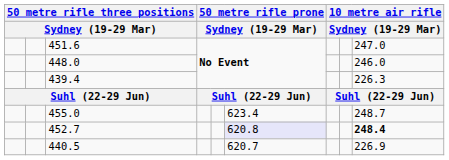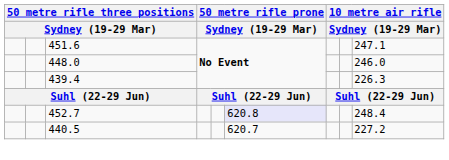451.6 | column 9: 247.0 -> 247.1
- row: 455.0 | 623.4 | 248.7
452.7 | column 9: bold -> normal
440.5 | column 9: 226.9 -> 227.2
